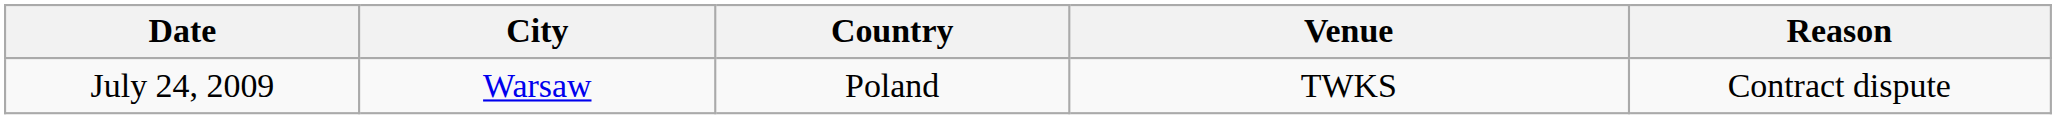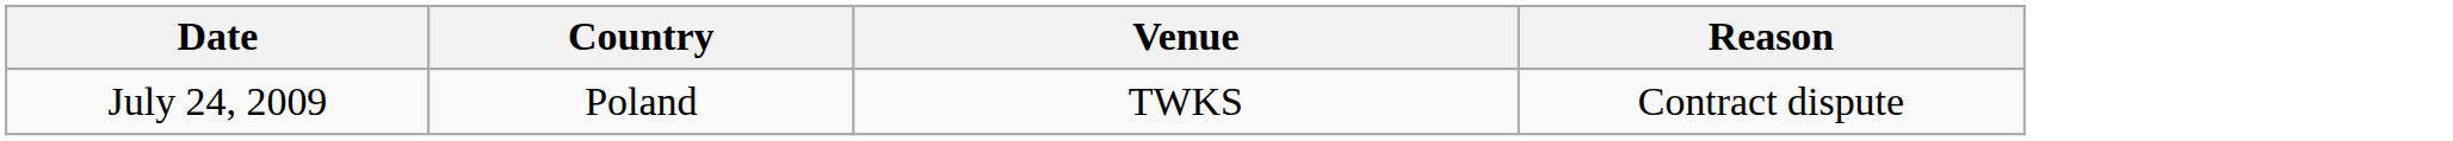- column: City | Warsaw
